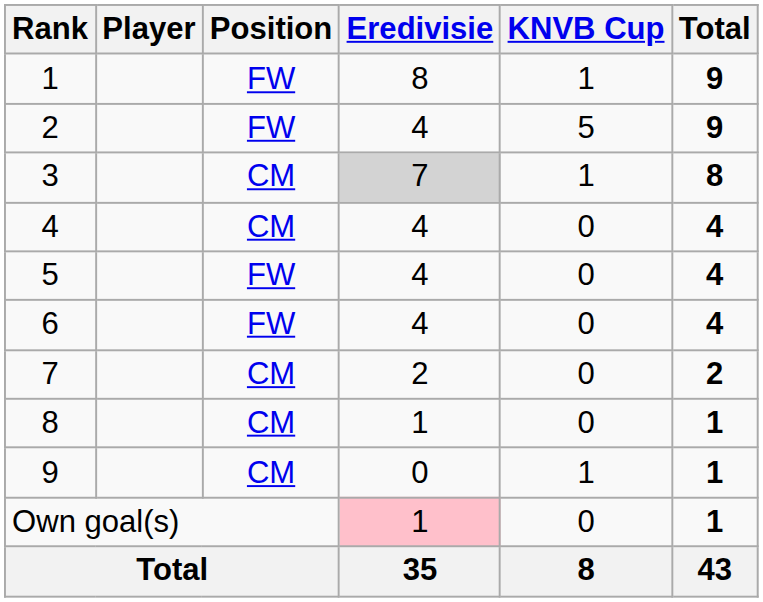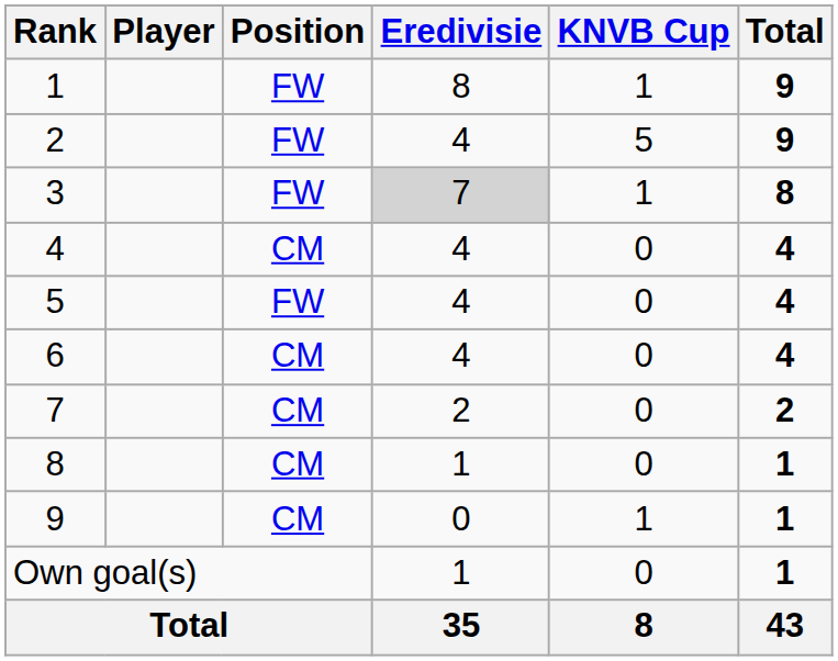3 | Position: CM -> FW
6 | Position: FW -> CM
Own goal(s) | Eredivisie: pink background -> no background
